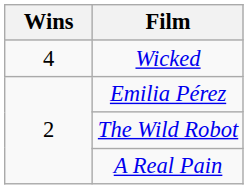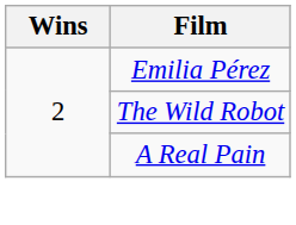- row: 4 | Wicked
